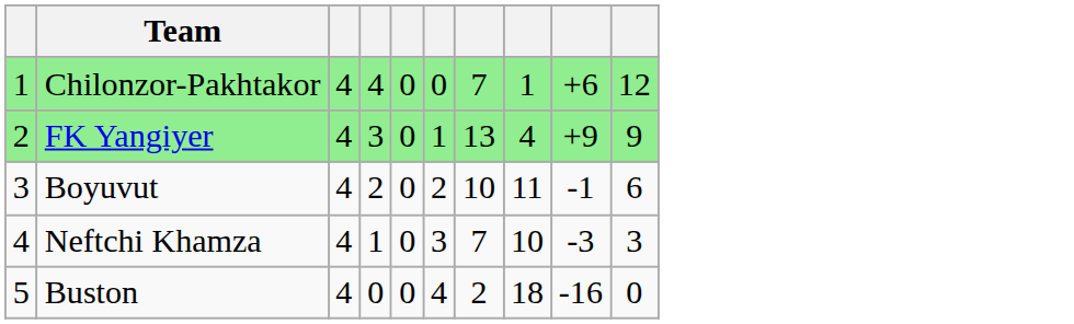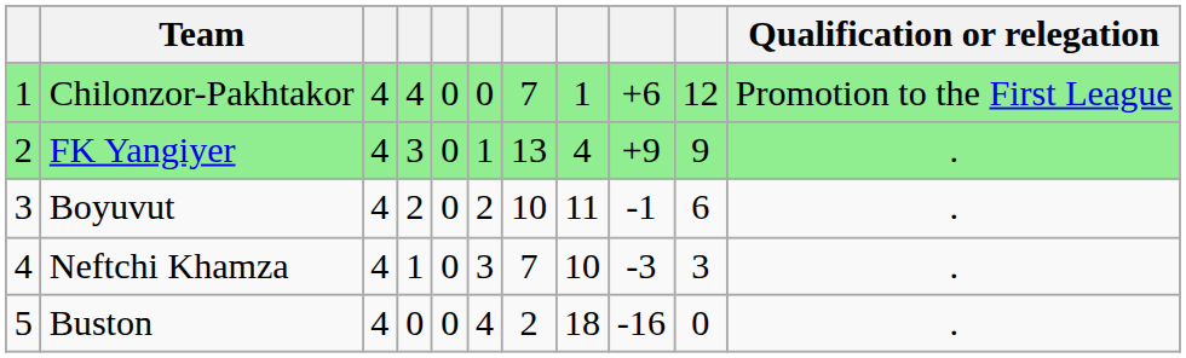+ column: Qualification or relegation | Promotion to the First League | . | . | . | .
